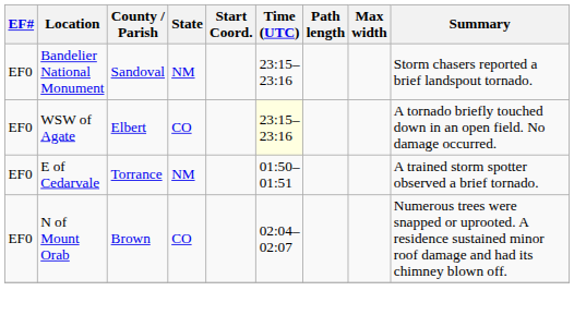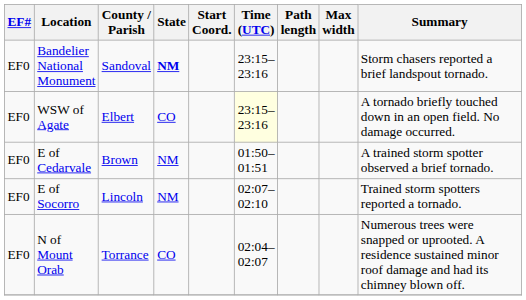Bandelier National Monument | State: normal -> bold
E of Cedarvale | County / Parish: Torrance -> Brown
+ row: EF0 | E of Socorro | Lincoln | NM | 02:07–02:10 | Trained storm spotters reported a tornado.
N of Mount Orab | County / Parish: Brown -> Torrance
